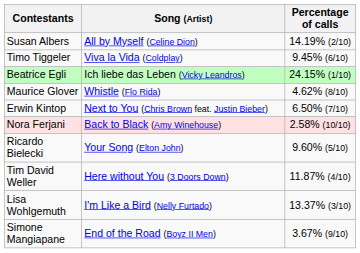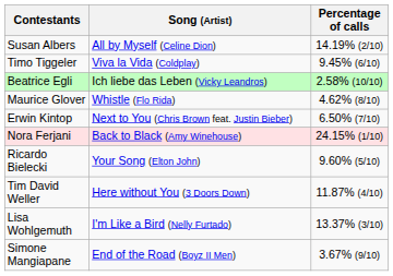Beatrice Egli | Percentage of calls: 24.15% (1/10) -> 2.58% (10/10)
Nora Ferjani | Percentage of calls: 2.58% (10/10) -> 24.15% (1/10)
